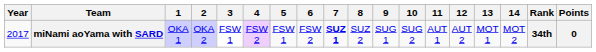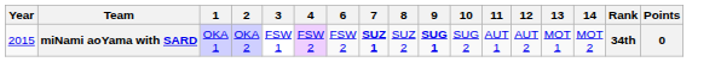- column: 5 | FSW 1
miNami aoYama with SARD | Year: 2017 -> 2015
miNami aoYama with SARD | 9: normal -> bold
